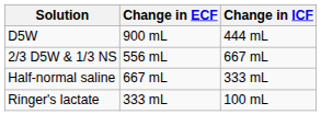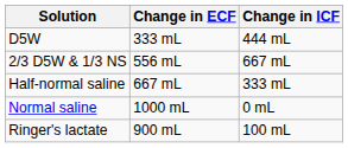D5W | Change in ECF: 900 mL -> 333 mL
+ row: Normal saline | 1000 mL | 0 mL
Ringer's lactate | Change in ECF: 333 mL -> 900 mL
